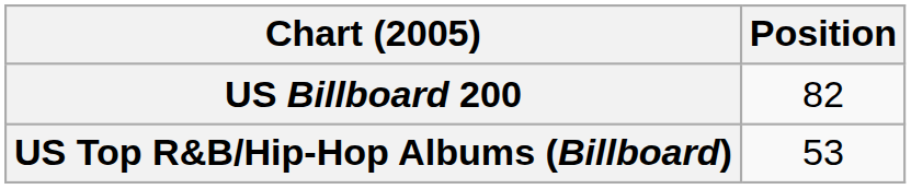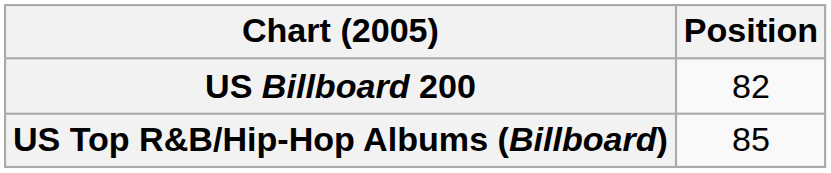US Top R&B/Hip-Hop Albums (Billboard) | Position: 53 -> 85
